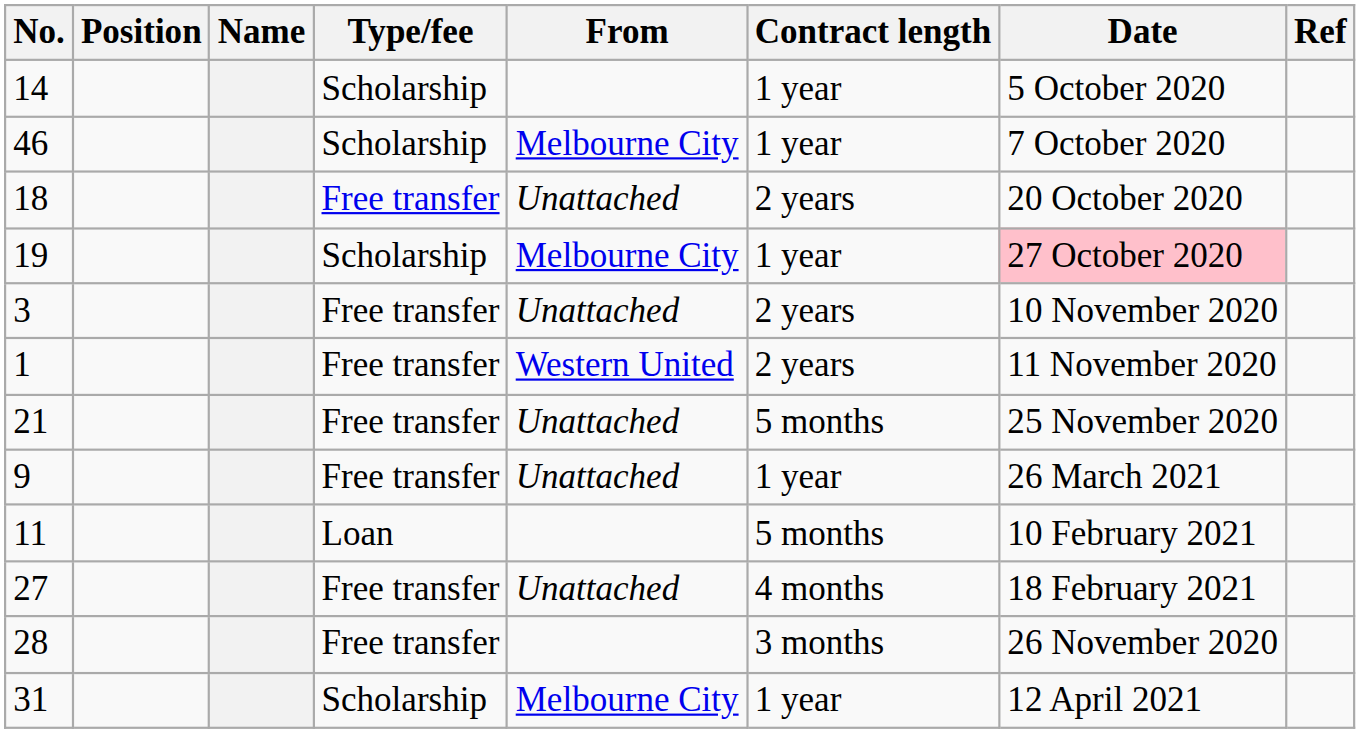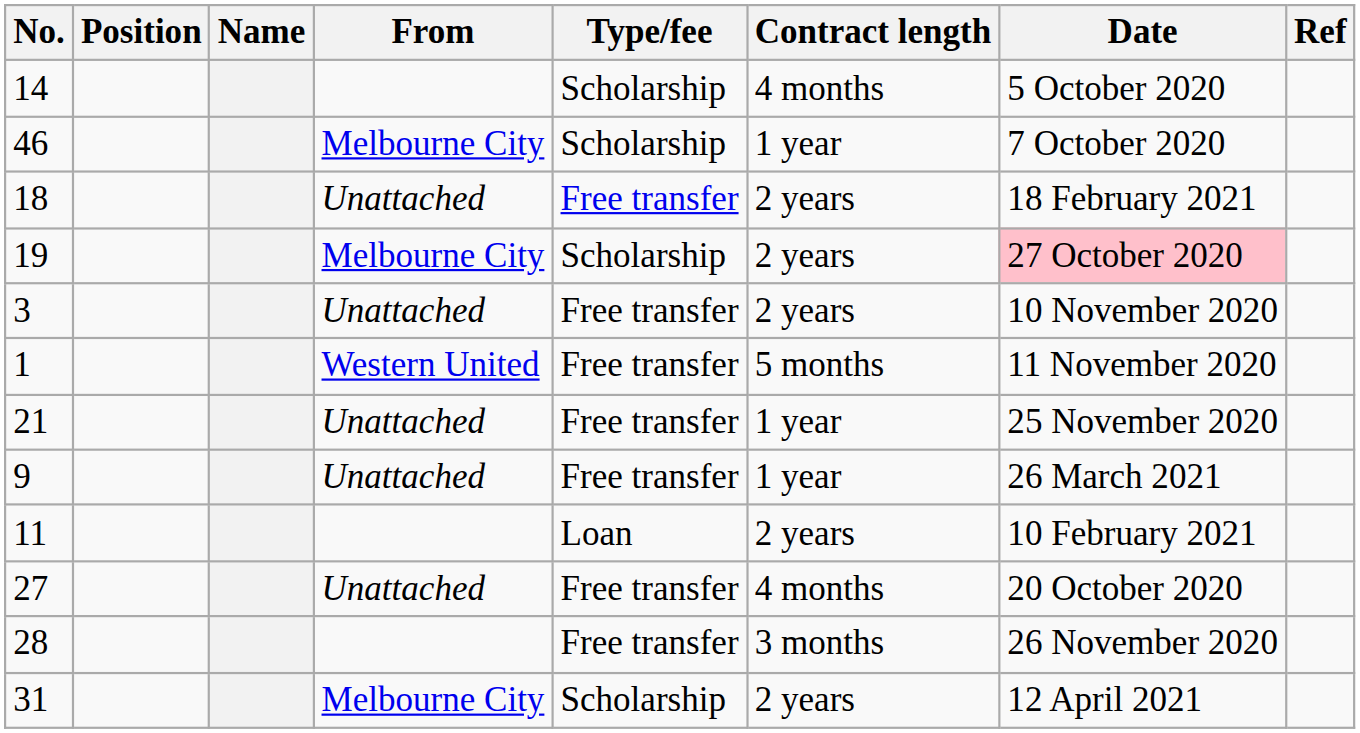columns swapped: From <-> Type/fee
14 | Contract length: 1 year -> 4 months
18 | Date: 20 October 2020 -> 18 February 2021
19 | Contract length: 1 year -> 2 years
1 | Contract length: 2 years -> 5 months
21 | Contract length: 5 months -> 1 year
11 | Contract length: 5 months -> 2 years
27 | Date: 18 February 2021 -> 20 October 2020
31 | Contract length: 1 year -> 2 years
